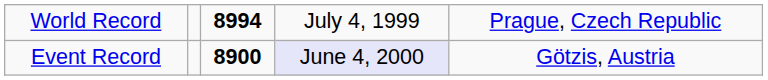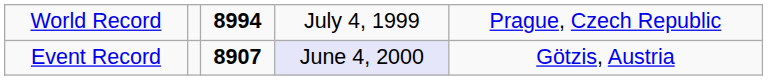Event Record | column 3: 8900 -> 8907
